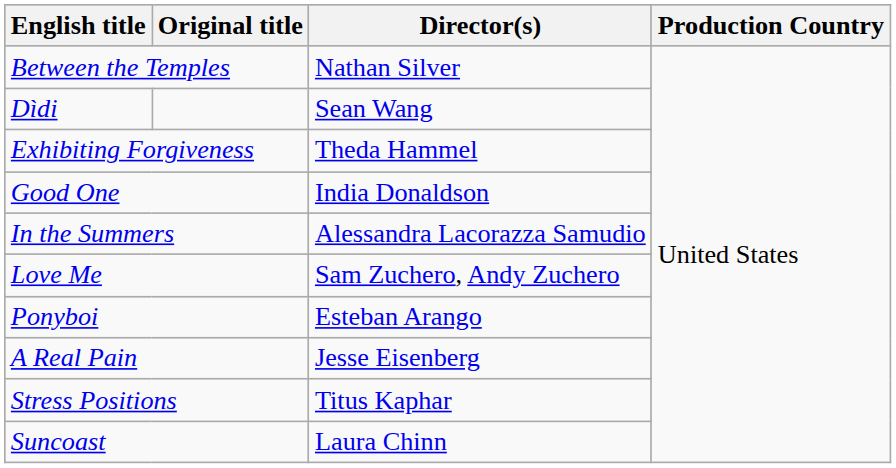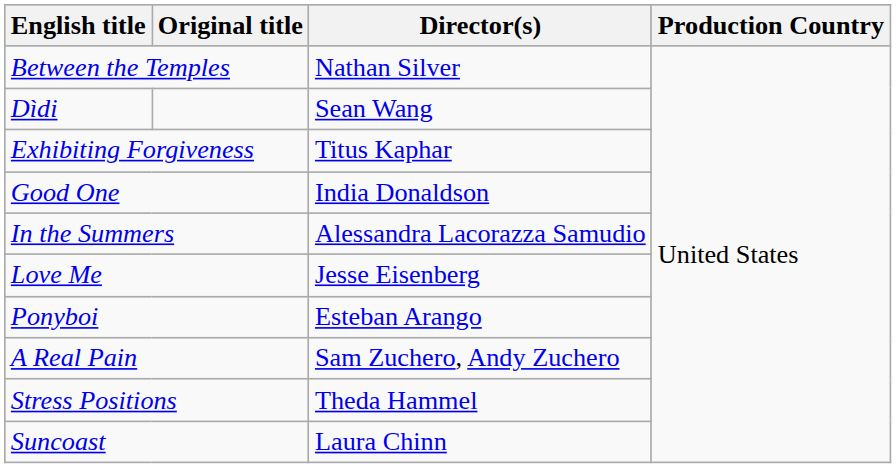Exhibiting Forgiveness | Director(s): Theda Hammel -> Titus Kaphar
Love Me | Director(s): Sam Zuchero, Andy Zuchero -> Jesse Eisenberg
A Real Pain | Director(s): Jesse Eisenberg -> Sam Zuchero, Andy Zuchero
Stress Positions | Director(s): Titus Kaphar -> Theda Hammel
